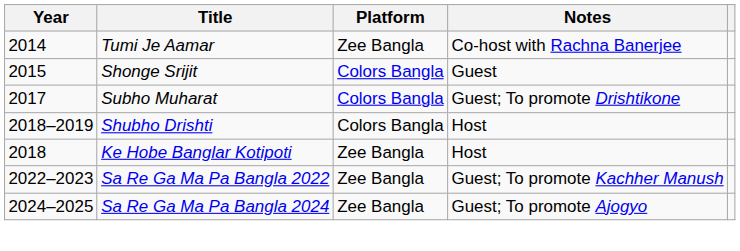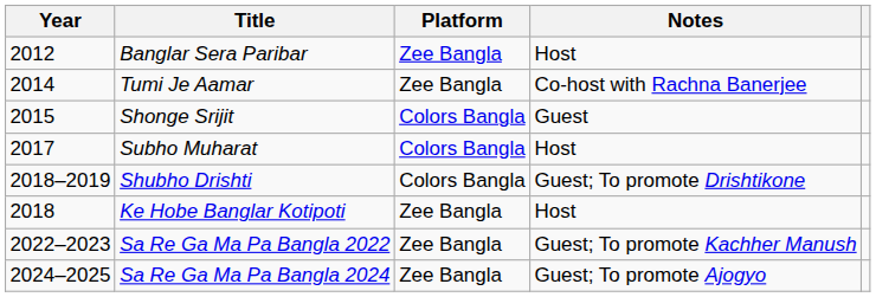+ row: 2012 | Banglar Sera Paribar | Zee Bangla | Host
Subho Muharat | Notes: Guest; To promote Drishtikone -> Host
Shubho Drishti | Notes: Host -> Guest; To promote Drishtikone
